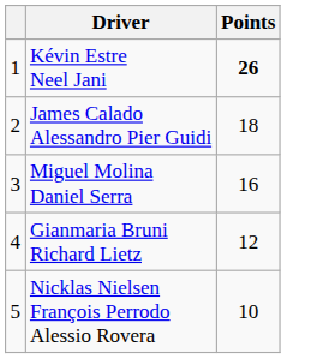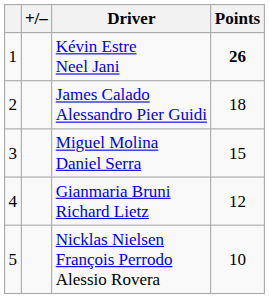+ column: +/–
Miguel Molina Daniel Serra | Points: 16 -> 15
